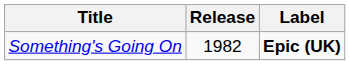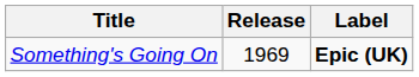Something's Going On | Release: 1982 -> 1969
